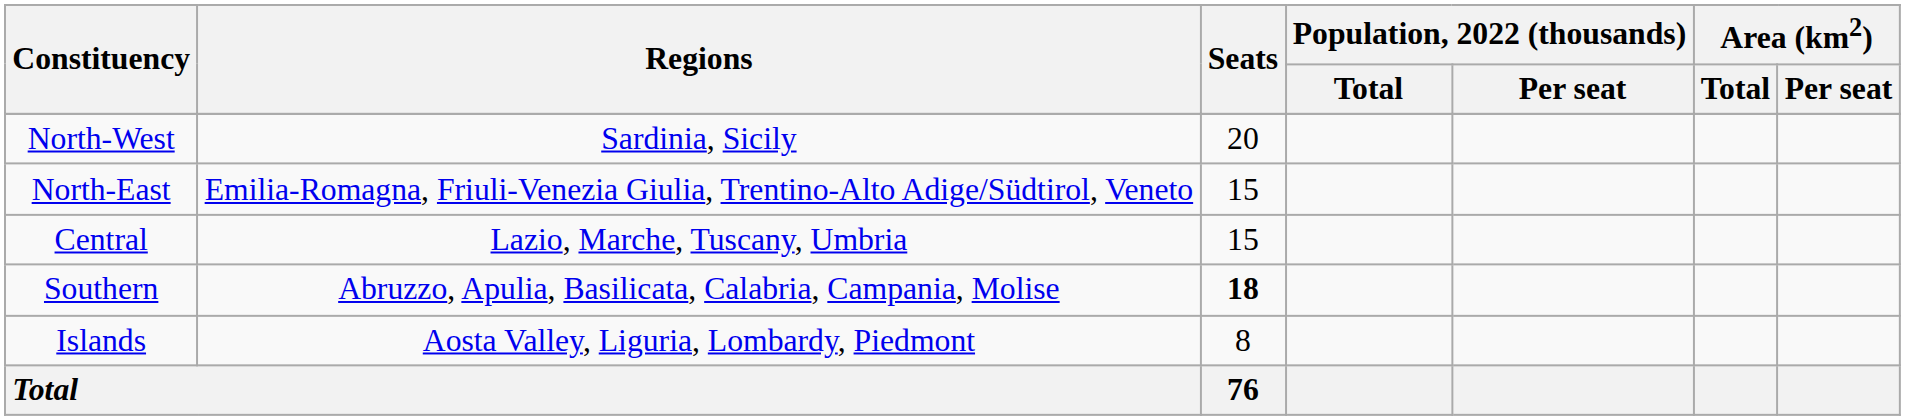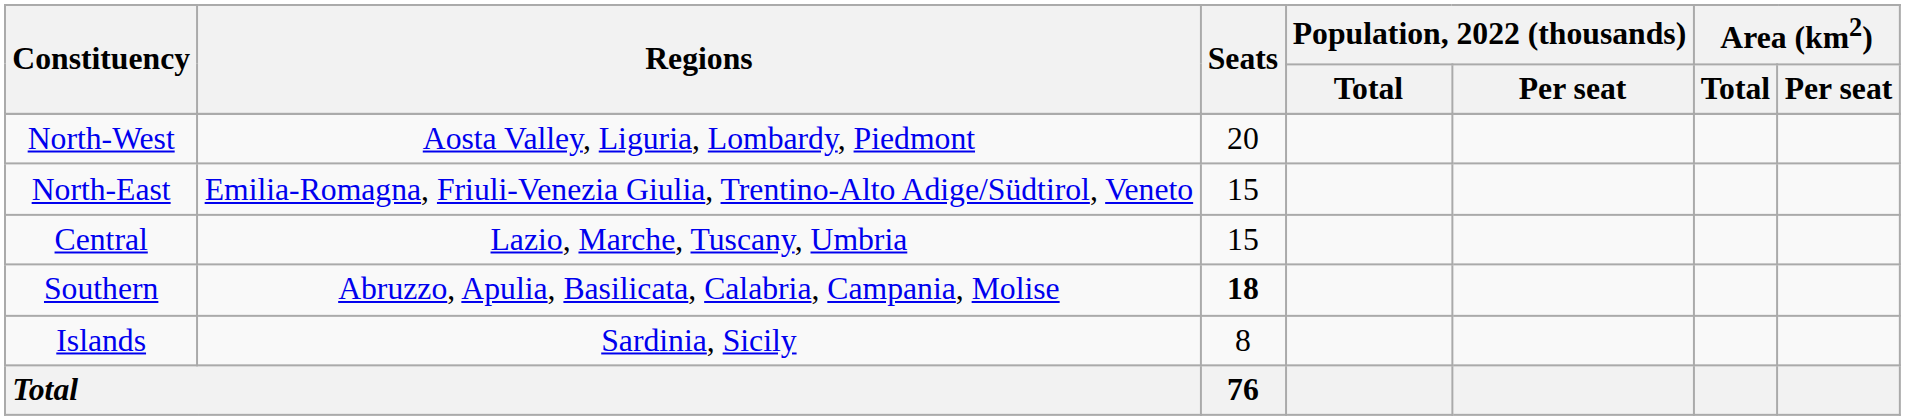North-West | Regions: Sardinia, Sicily -> Aosta Valley, Liguria, Lombardy, Piedmont
Islands | Regions: Aosta Valley, Liguria, Lombardy, Piedmont -> Sardinia, Sicily
